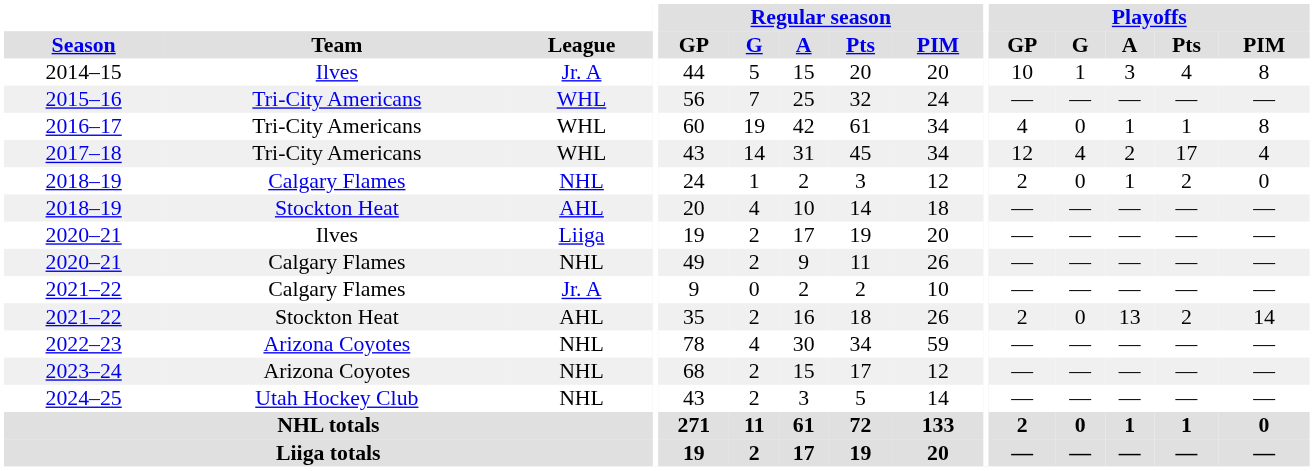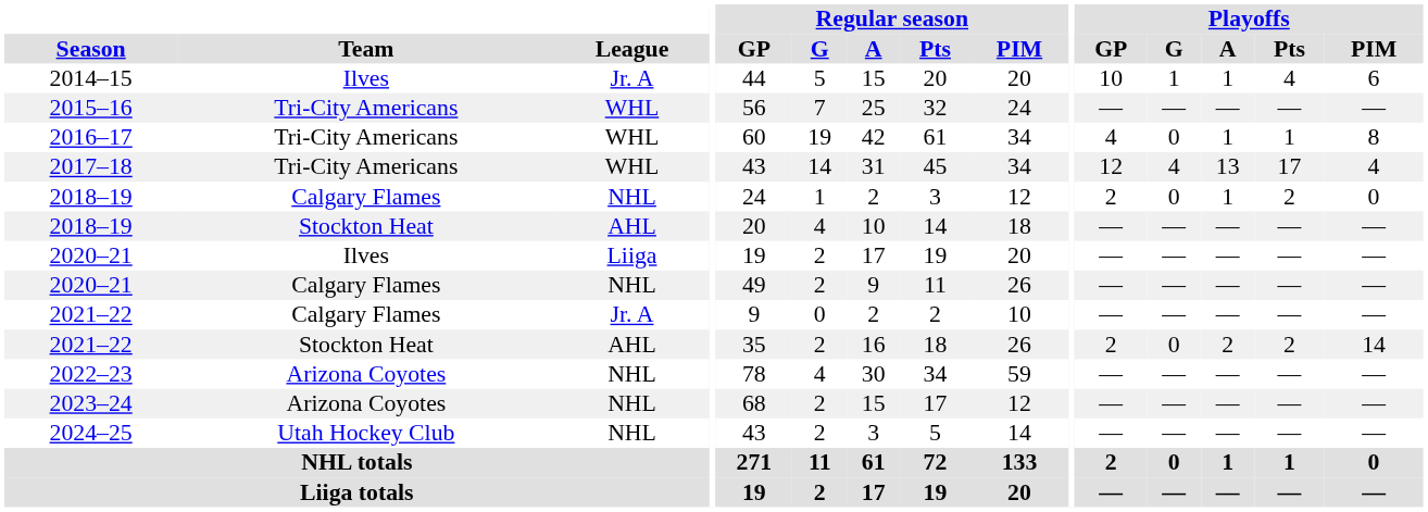2014–15 | Playoffs / A: 3 -> 1
2014–15 | Playoffs / PIM: 8 -> 6
2017–18 | Playoffs / A: 2 -> 13
2021–22 / Stockton Heat | Playoffs / A: 13 -> 2
